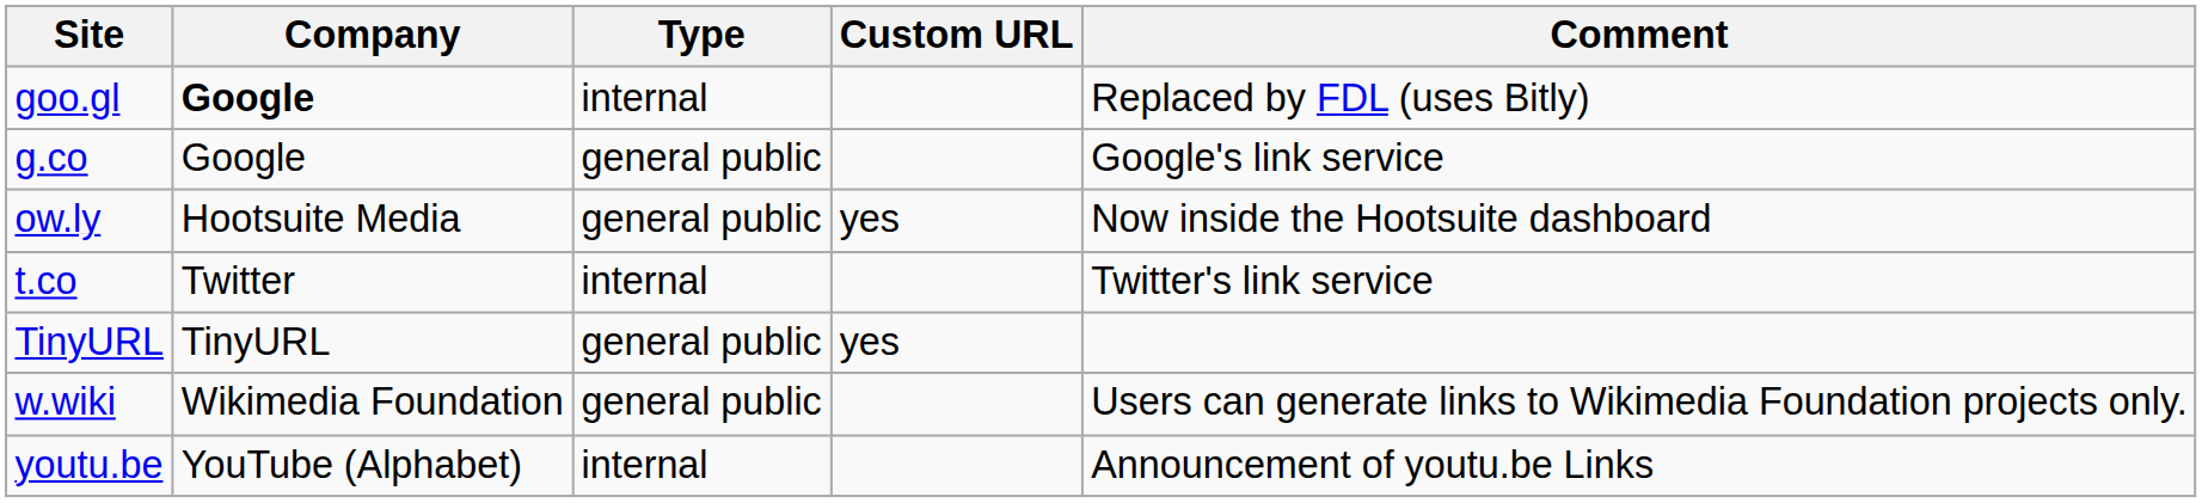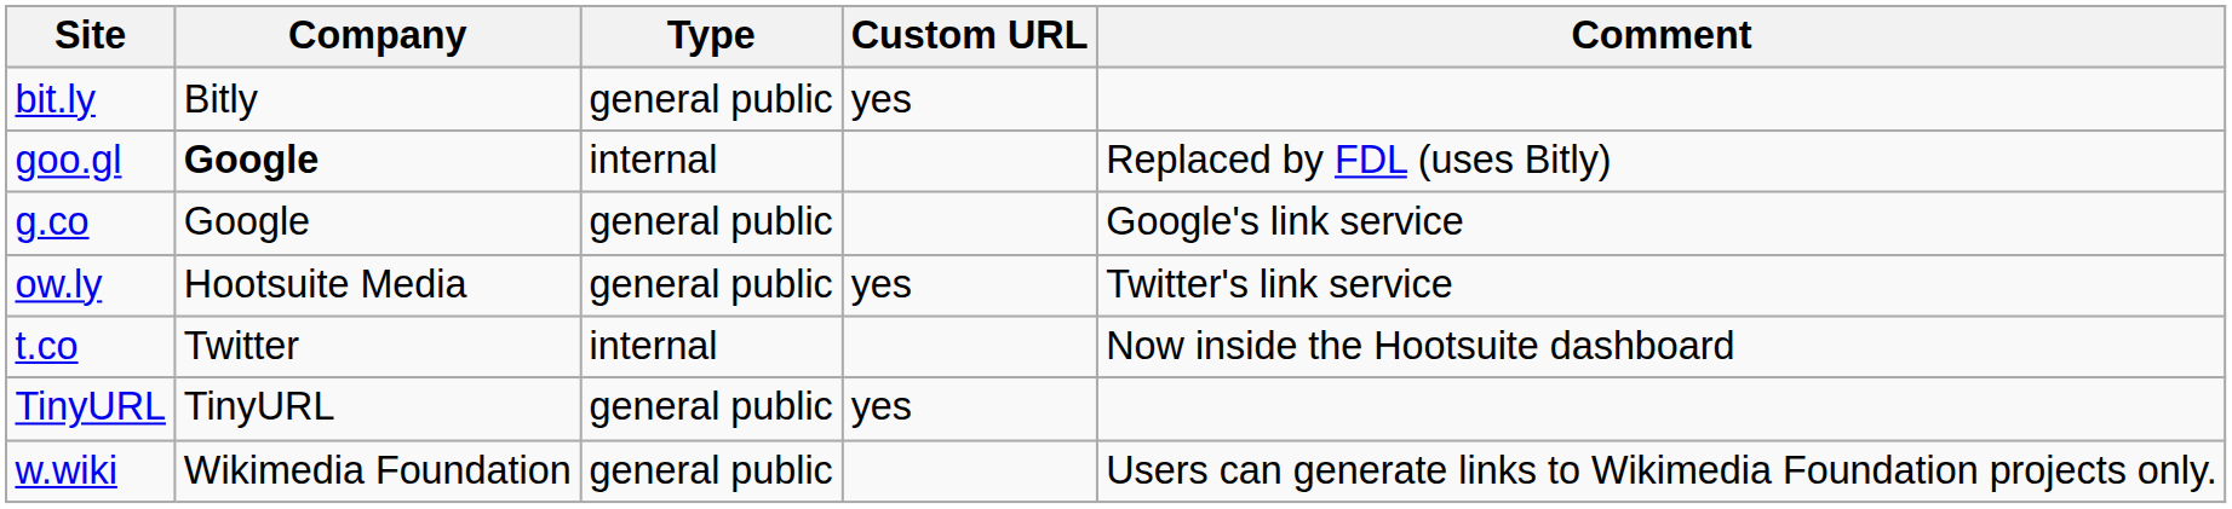+ row: bit.ly | Bitly | general public | yes
ow.ly | Comment: Now inside the Hootsuite dashboard -> Twitter's link service
t.co | Comment: Twitter's link service -> Now inside the Hootsuite dashboard
- row: youtu.be | YouTube (Alphabet) | internal | Announcement of youtu.be Links
